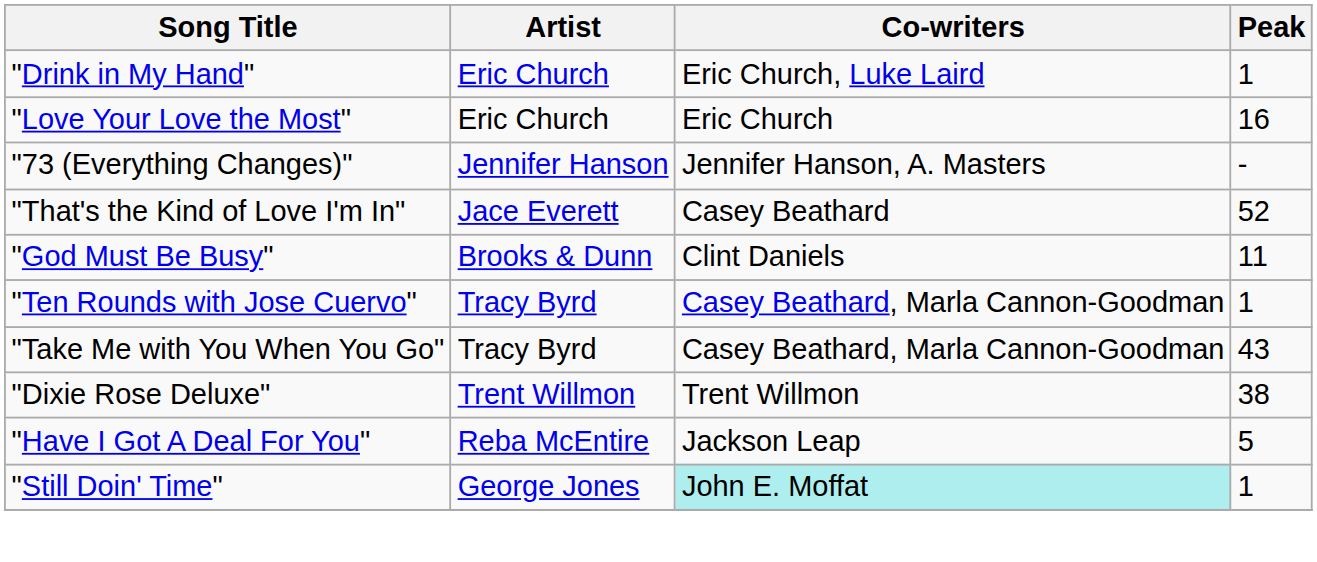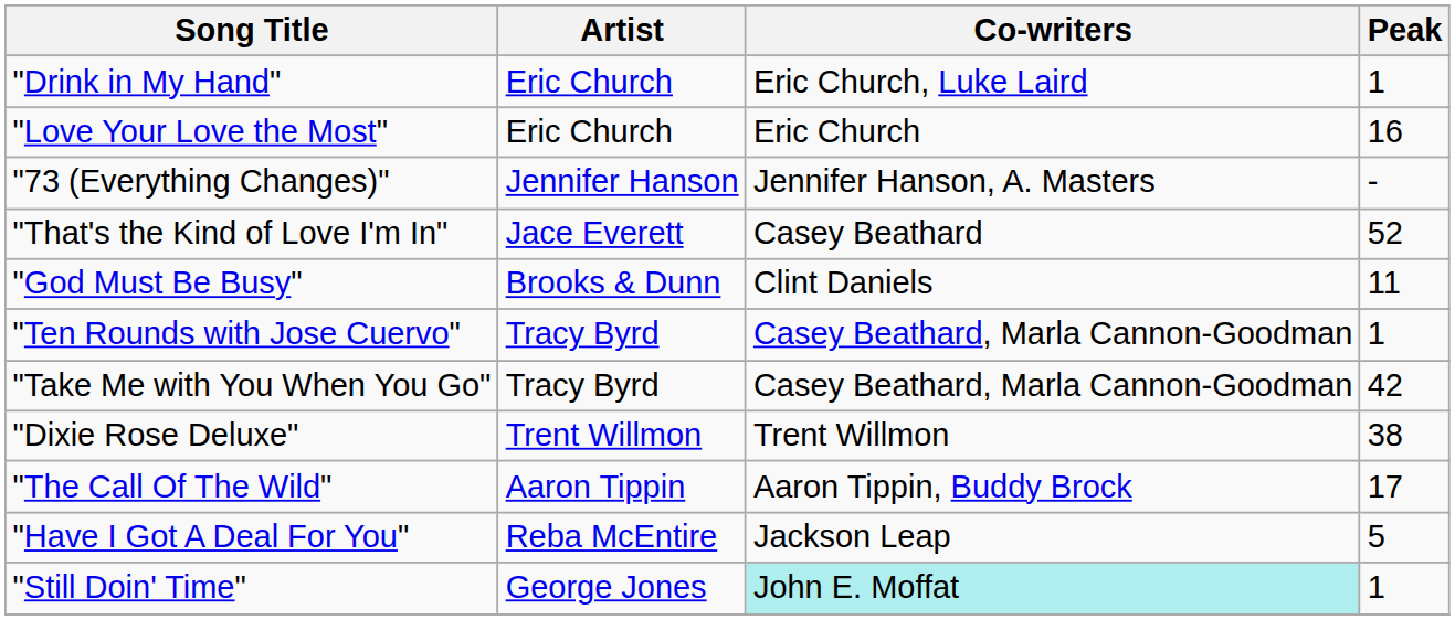"Take Me with You When You Go" | Peak: 43 -> 42
+ row: "The Call Of The Wild" | Aaron Tippin | Aaron Tippin, Buddy Brock | 17
